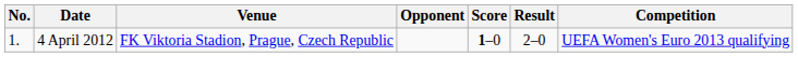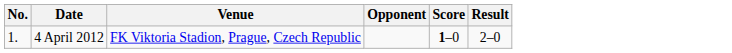- column: Competition | UEFA Women's Euro 2013 qualifying
